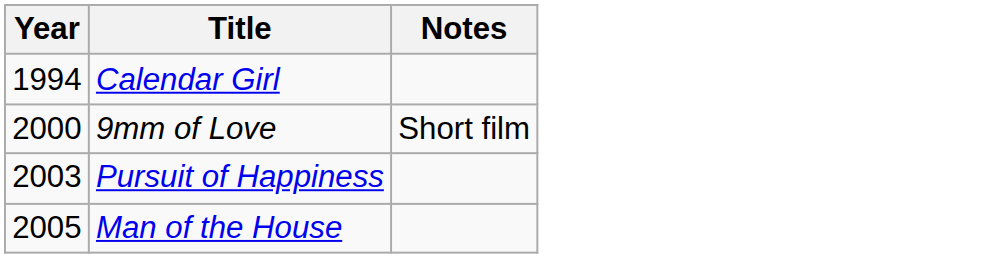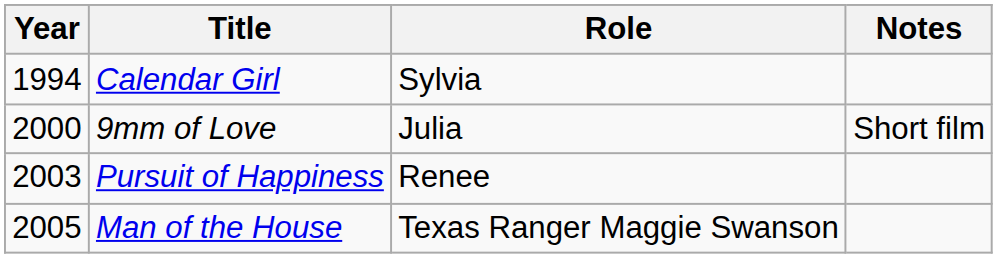+ column: Role | Sylvia | Julia | Renee | Texas Ranger Maggie Swanson
